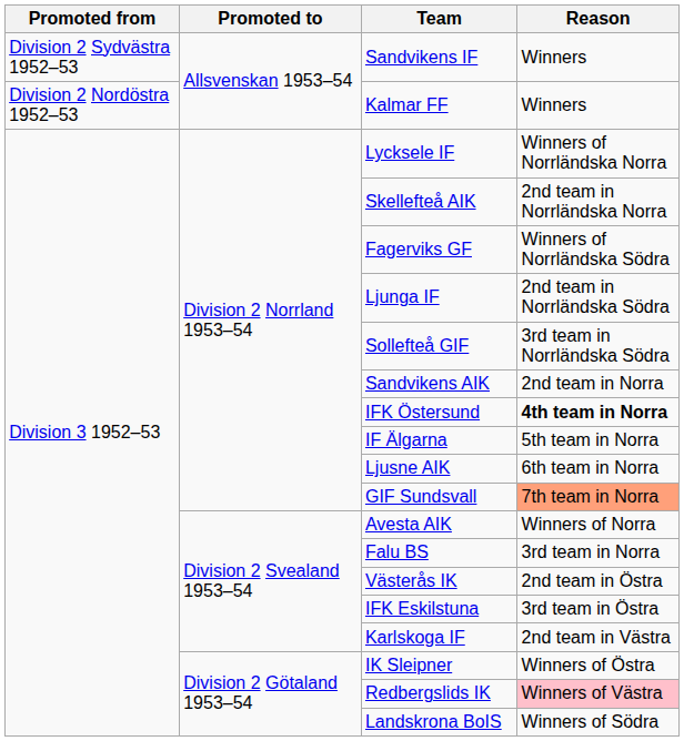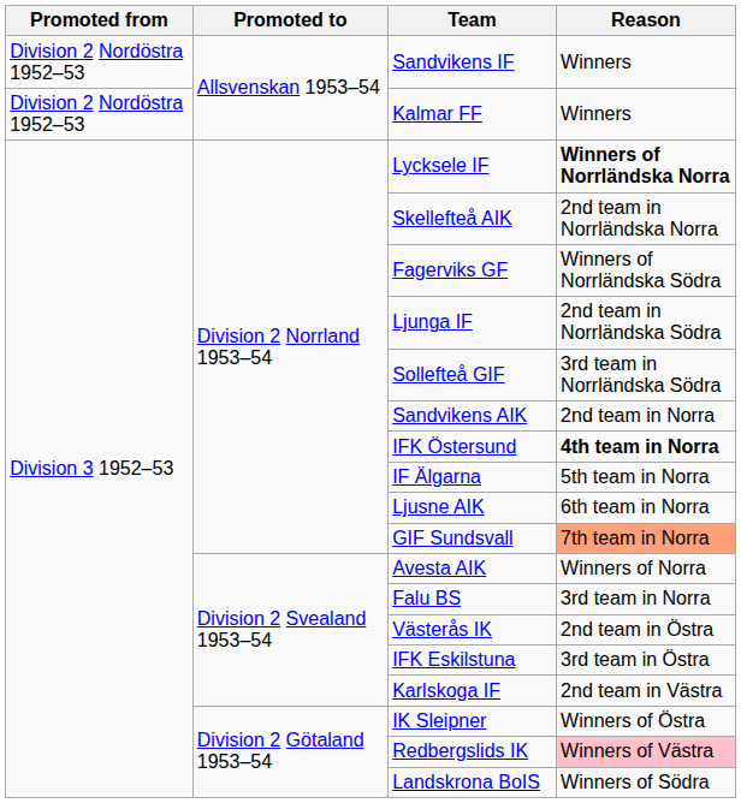Sandvikens IF | Promoted from: Division 2 Sydvästra 1952–53 -> Division 2 Nordöstra 1952–53
Lycksele IF | Reason: normal -> bold
